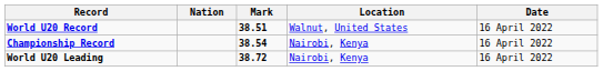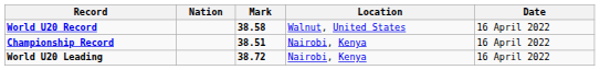World U20 Record | Mark: 38.51 -> 38.58
Championship Record | Mark: 38.54 -> 38.51
